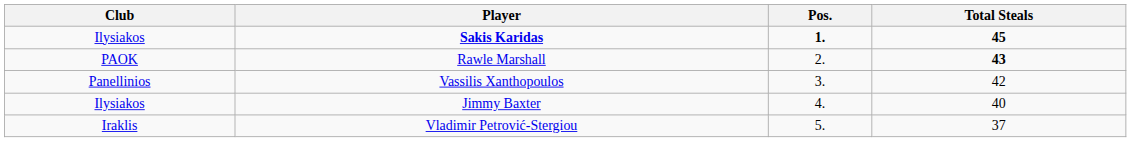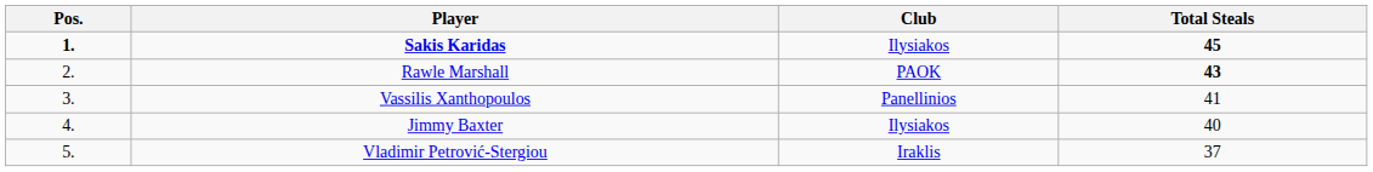columns swapped: Pos. <-> Club
Vassilis Xanthopoulos | Total Steals: 42 -> 41
